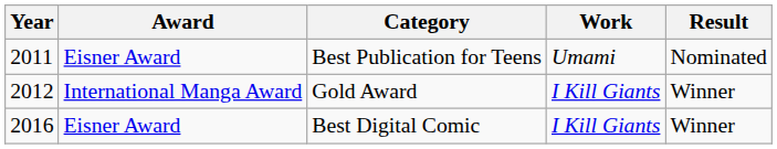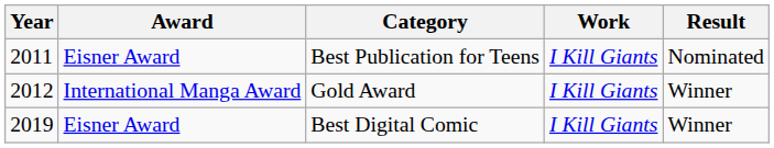Best Publication for Teens | Work: Umami -> I Kill Giants
Best Digital Comic | Year: 2016 -> 2019
